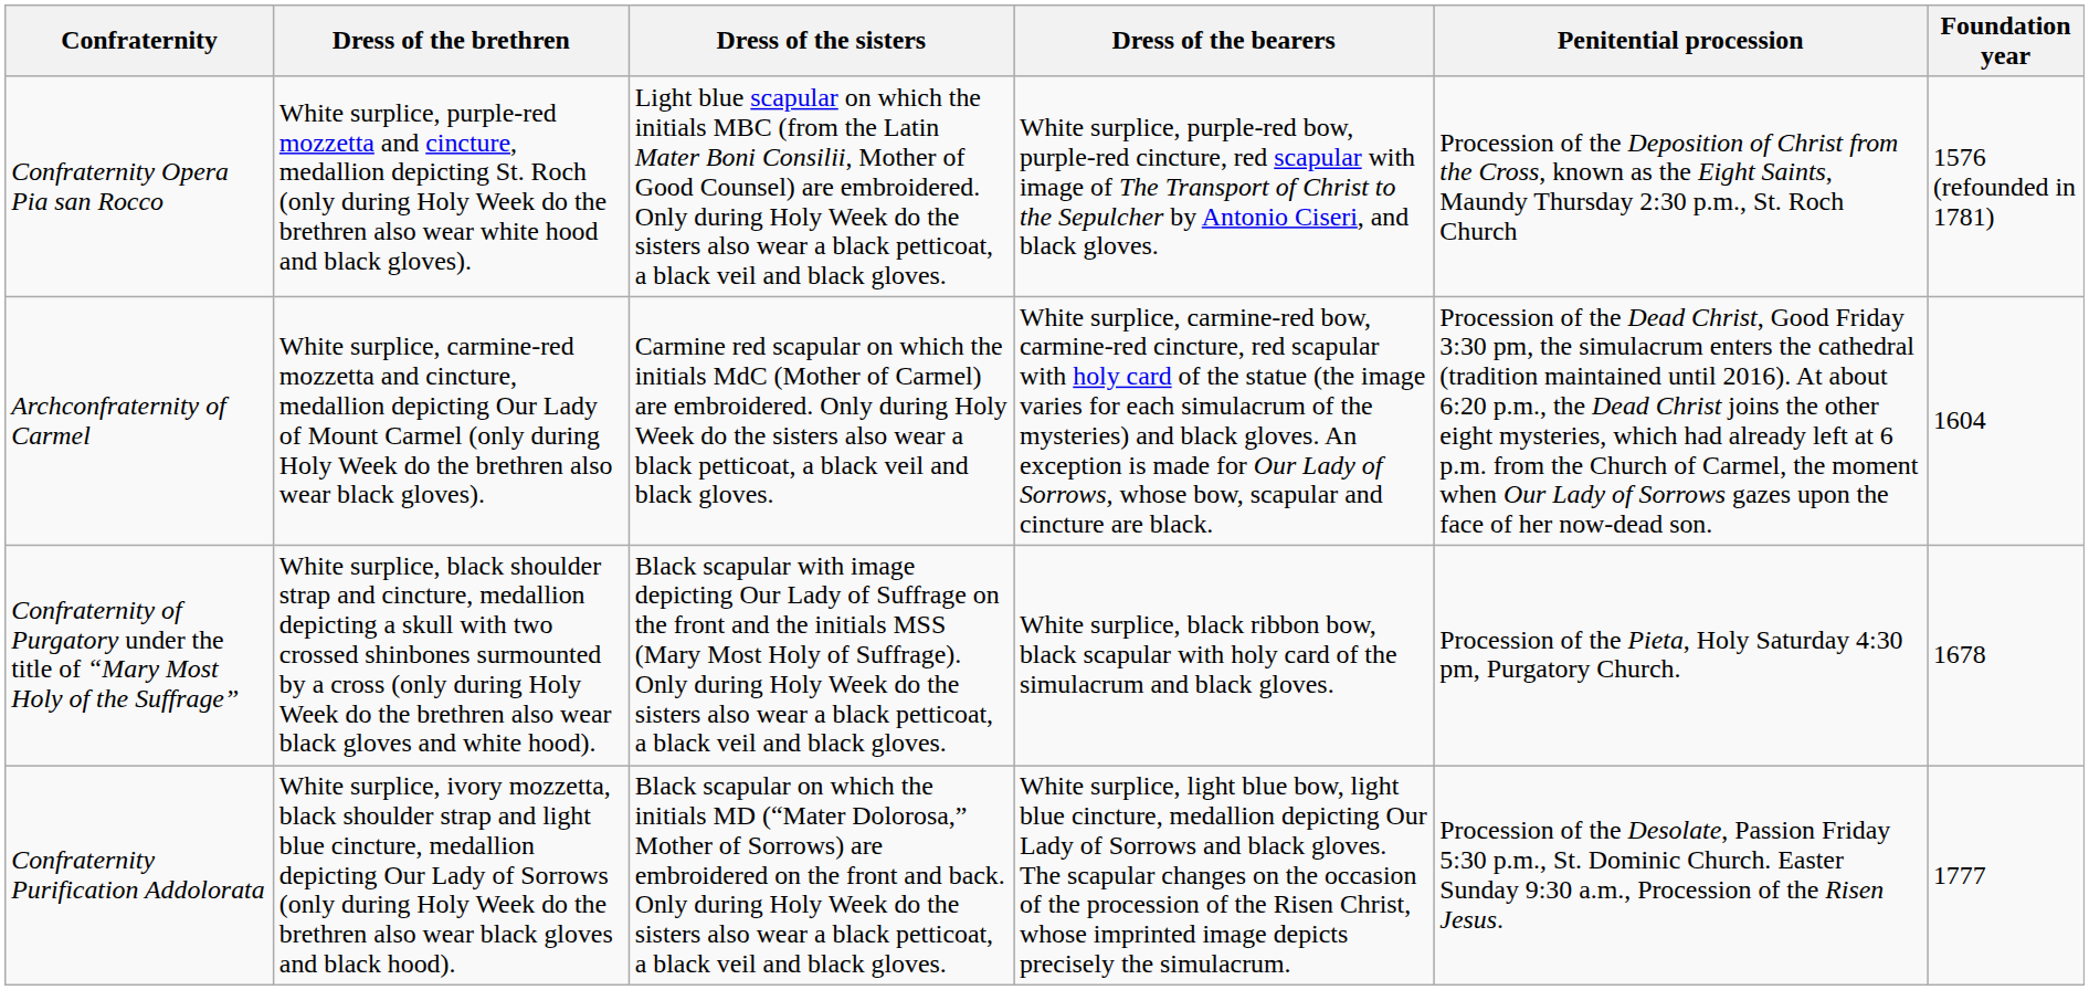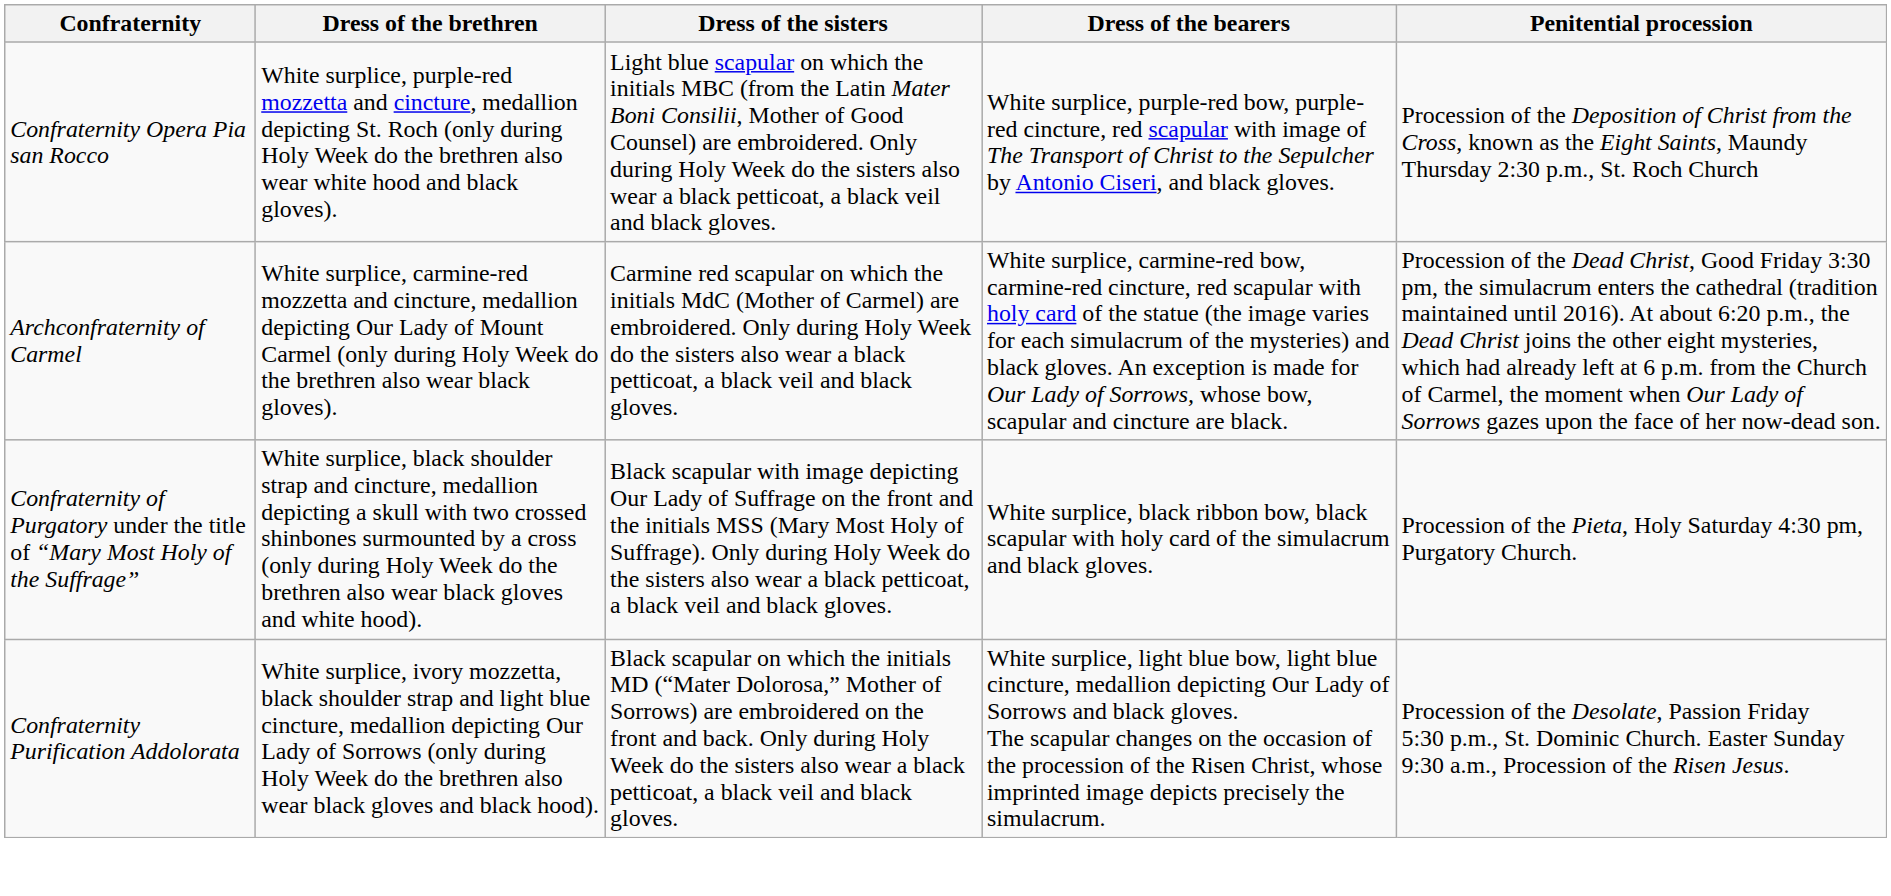- column: Foundation year | 1576 (refounded in 1781) | 1604 | 1678 | 1777
